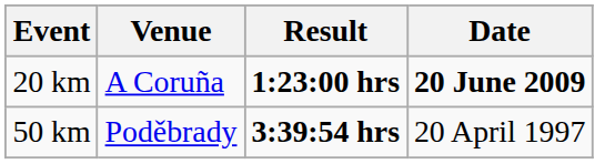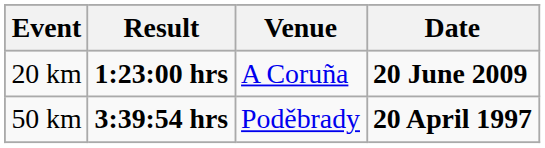columns swapped: Result <-> Venue
50 km | Date: normal -> bold
